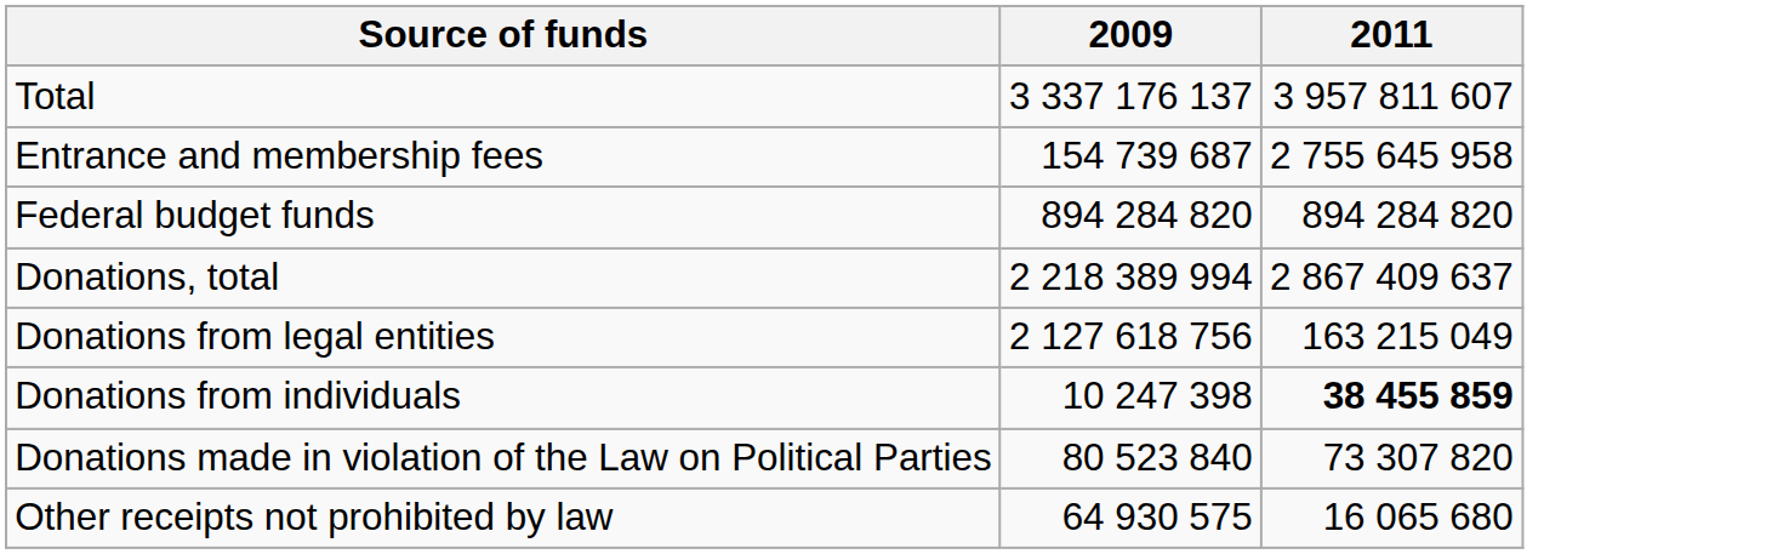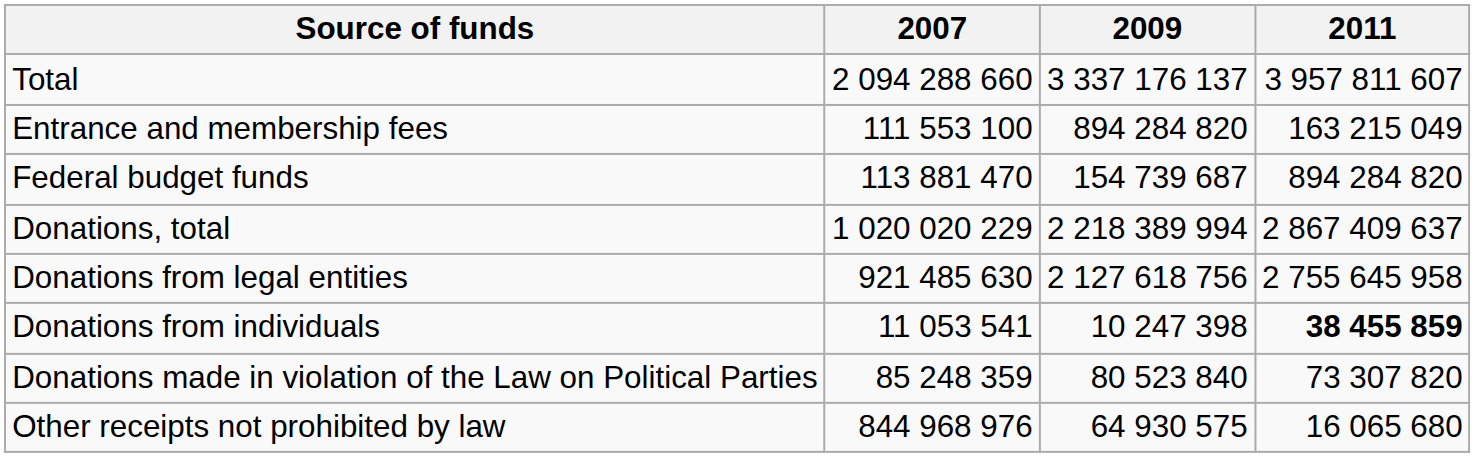+ column: 2007 | 2 094 288 660 | 111 553 100 | 113 881 470 | 1 020 020 229 | 921 485 630 | 11 053 541 | 85 248 359 | 844 968 976
Entrance and membership fees | 2009: 154 739 687 -> 894 284 820
Entrance and membership fees | 2011: 2 755 645 958 -> 163 215 049
Federal budget funds | 2009: 894 284 820 -> 154 739 687
Donations from legal entities | 2011: 163 215 049 -> 2 755 645 958
